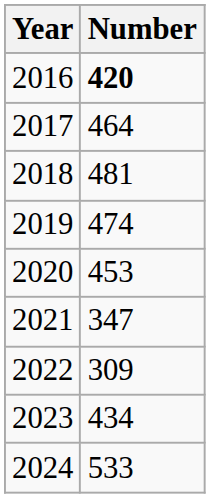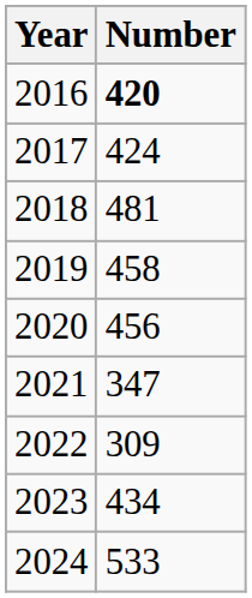2017 | Number: 464 -> 424
2019 | Number: 474 -> 458
2020 | Number: 453 -> 456
